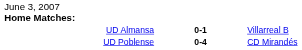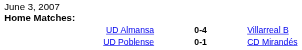UD Almansa | column 2: 0-1 -> 0-4
UD Poblense | column 2: 0-4 -> 0-1
